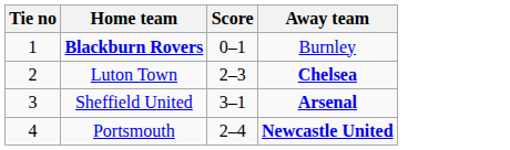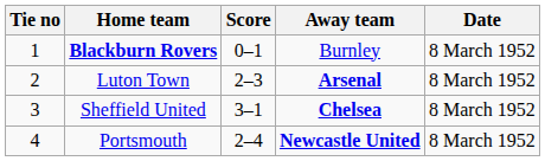+ column: Date | 8 March 1952 | 8 March 1952 | 8 March 1952 | 8 March 1952
Luton Town | Away team: Chelsea -> Arsenal
Sheffield United | Away team: Arsenal -> Chelsea
